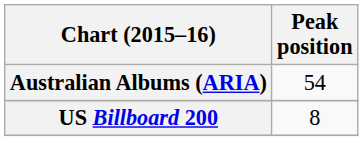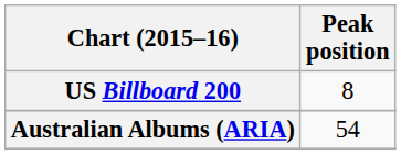rows swapped: Australian Albums (ARIA) <-> US Billboard 200
